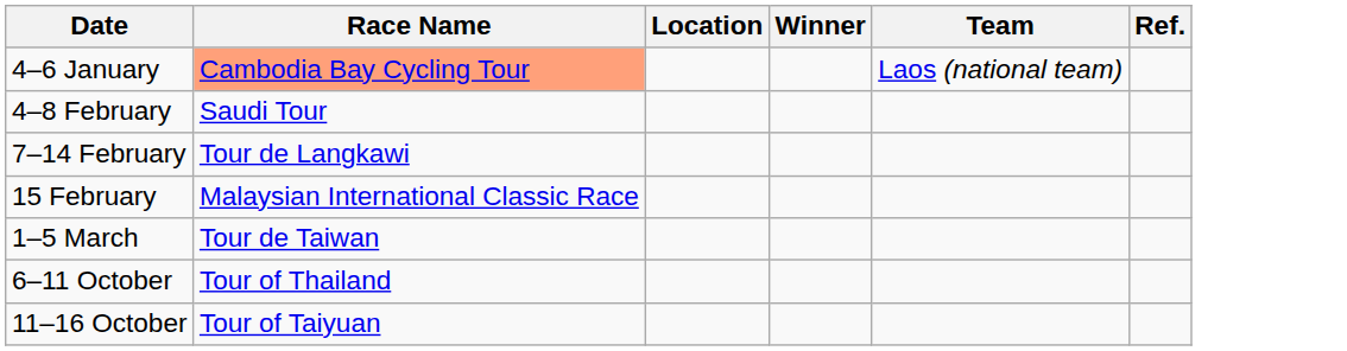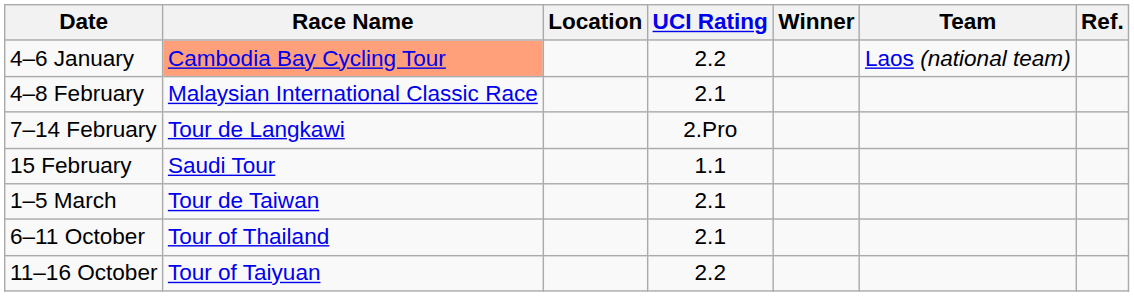+ column: UCI Rating | 2.2 | 2.1 | 2.Pro | 1.1 | 2.1 | 2.1 | 2.2
4–8 February | Race Name: Saudi Tour -> Malaysian International Classic Race
15 February | Race Name: Malaysian International Classic Race -> Saudi Tour
